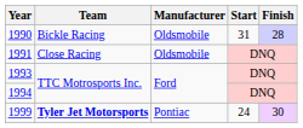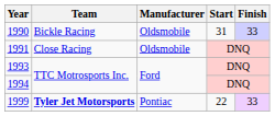1990 | Finish: 28 -> 33
1999 | Start: 24 -> 22
1999 | Finish: 30 -> 33
